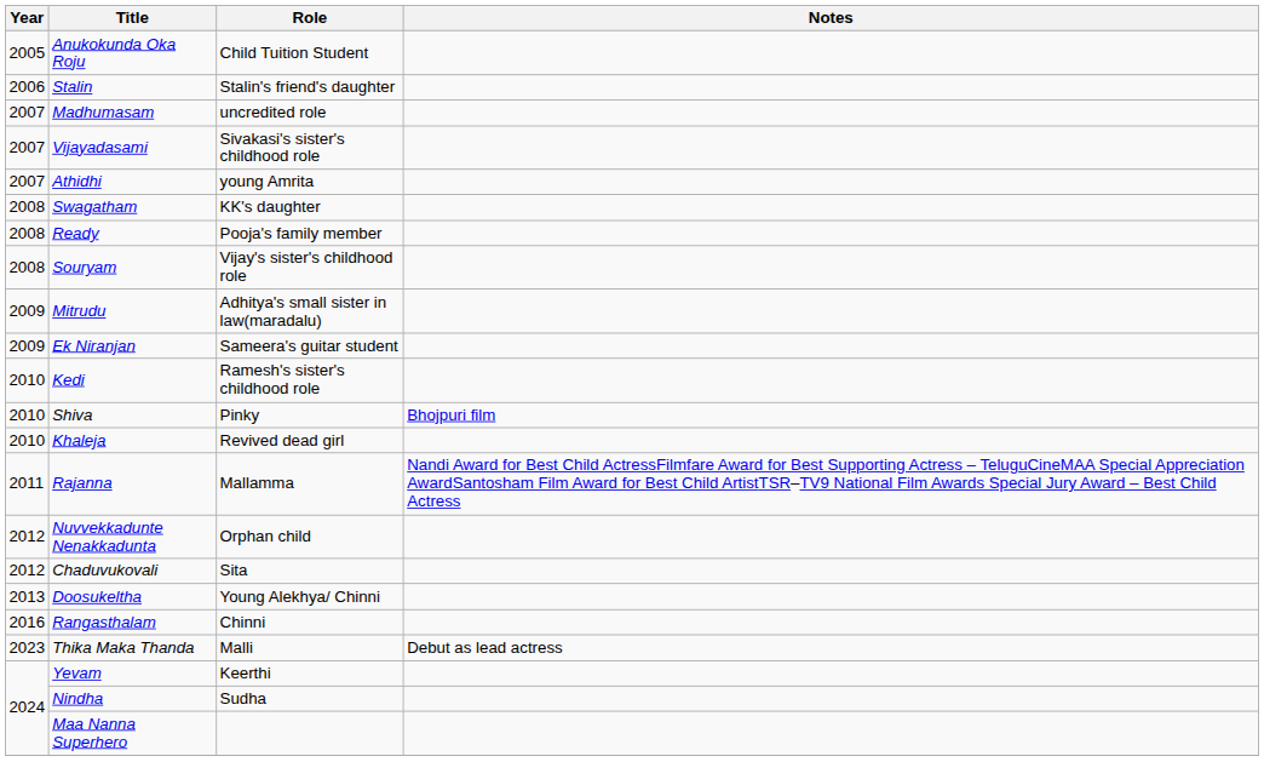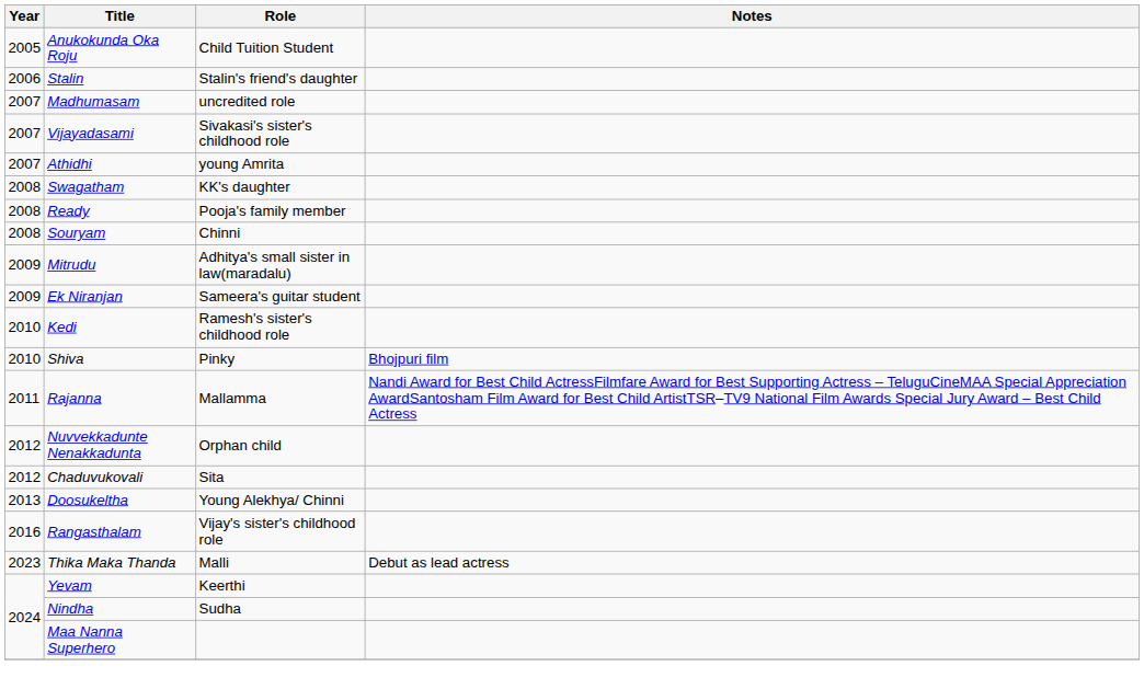Souryam | Role: Vijay's sister's childhood role -> Chinni
- row: 2010 | Khaleja | Revived dead girl
Rangasthalam | Role: Chinni -> Vijay's sister's childhood role
